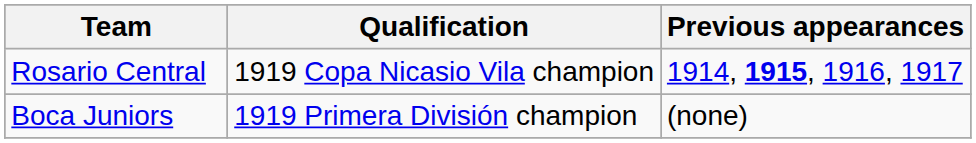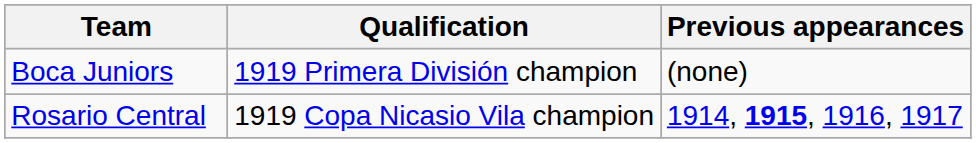rows swapped: Boca Juniors <-> Rosario Central
